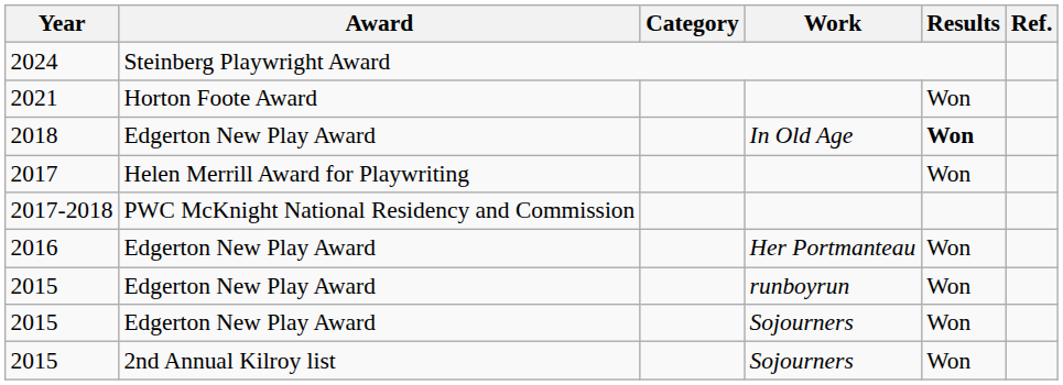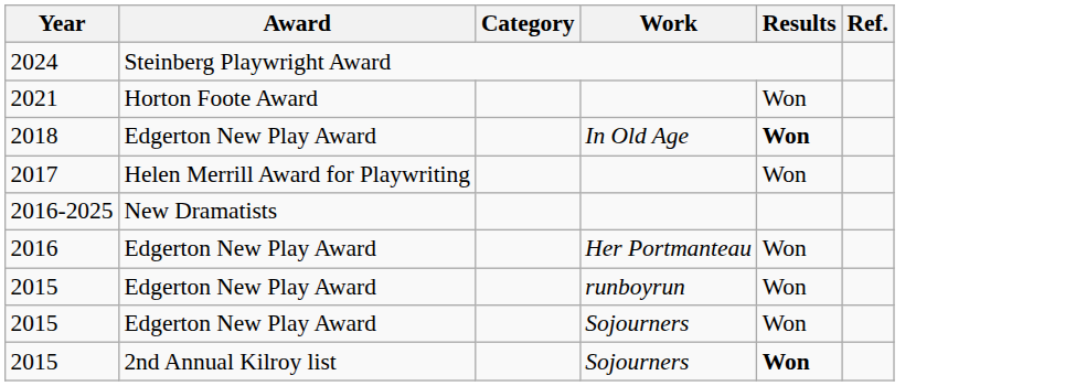- row: 2017-2018 | PWC McKnight National Residency and Commission
+ row: 2016-2025 | New Dramatists
2015 / 2nd Annual Kilroy list | Results: normal -> bold
